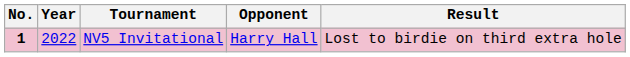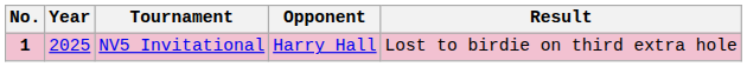NV5 Invitational | Year: 2022 -> 2025
